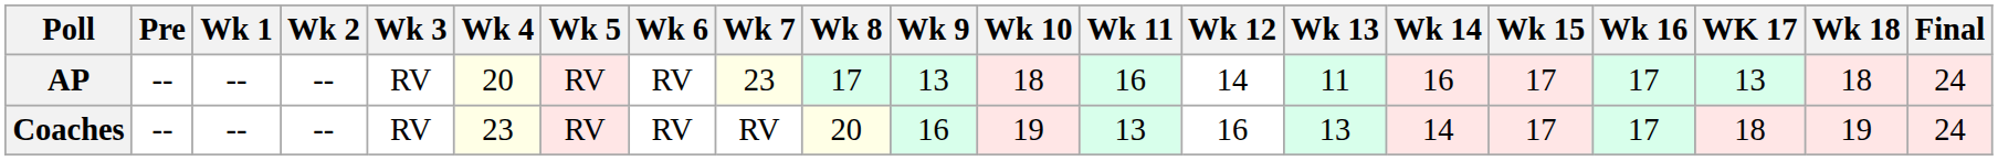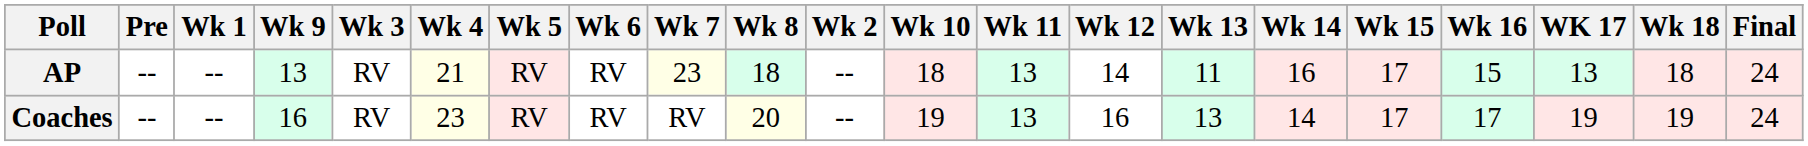columns swapped: Wk 2 <-> Wk 9
AP | Wk 4: 20 -> 21
AP | Wk 8: 17 -> 18
AP | Wk 11: 16 -> 13
AP | Wk 16: 17 -> 15
Coaches | WK 17: 18 -> 19
